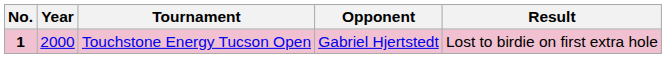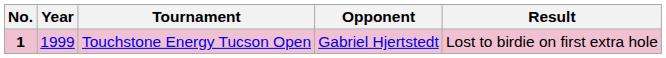Touchstone Energy Tucson Open | Year: 2000 -> 1999
